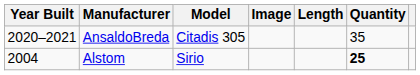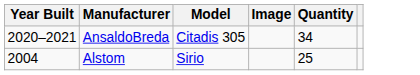- column: Length
AnsaldoBreda | Quantity: 35 -> 34
Alstom | Quantity: bold -> normal
